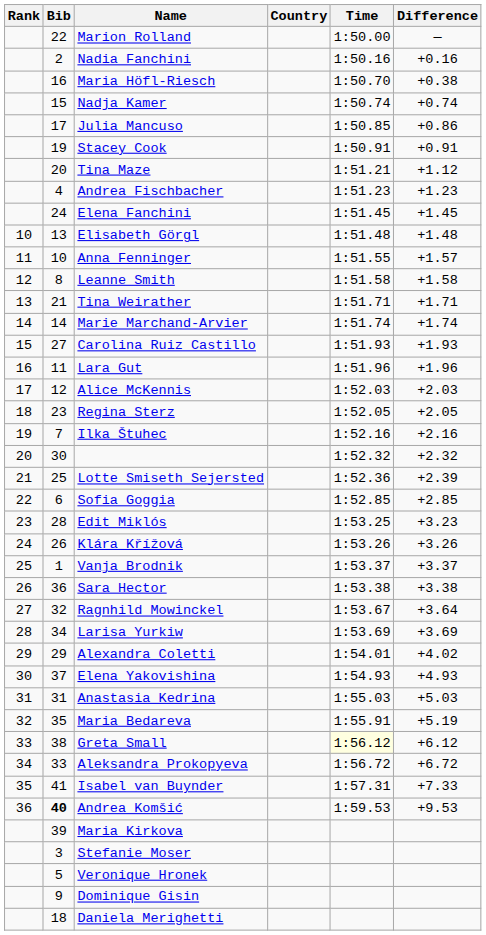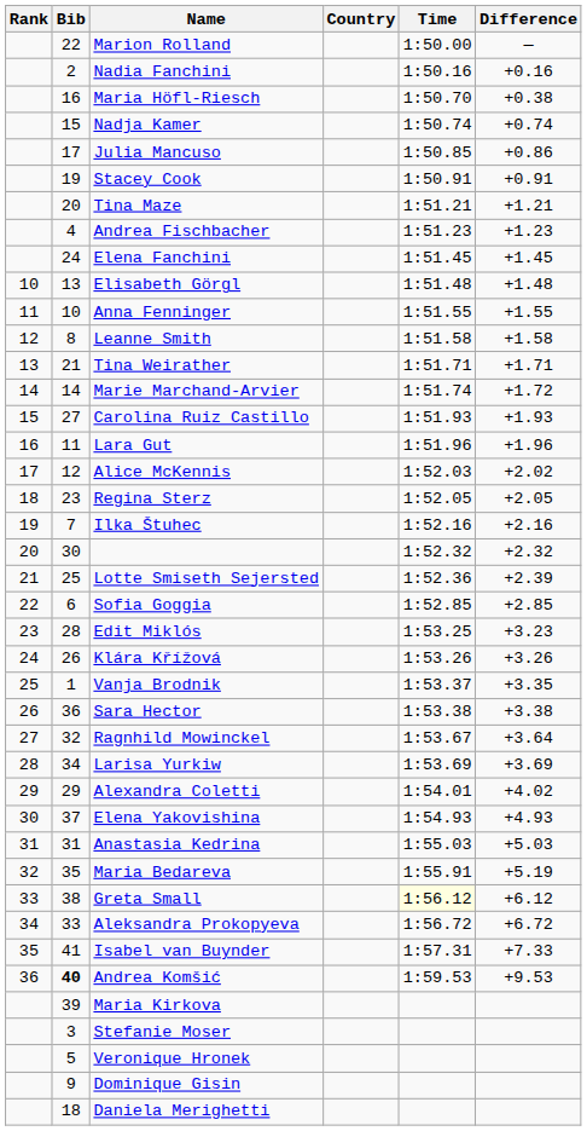Tina Maze | Difference: +1.12 -> +1.21
Anna Fenninger | Difference: +1.57 -> +1.55
Marie Marchand-Arvier | Difference: +1.74 -> +1.72
Alice McKennis | Difference: +2.03 -> +2.02
Vanja Brodnik | Difference: +3.37 -> +3.35
